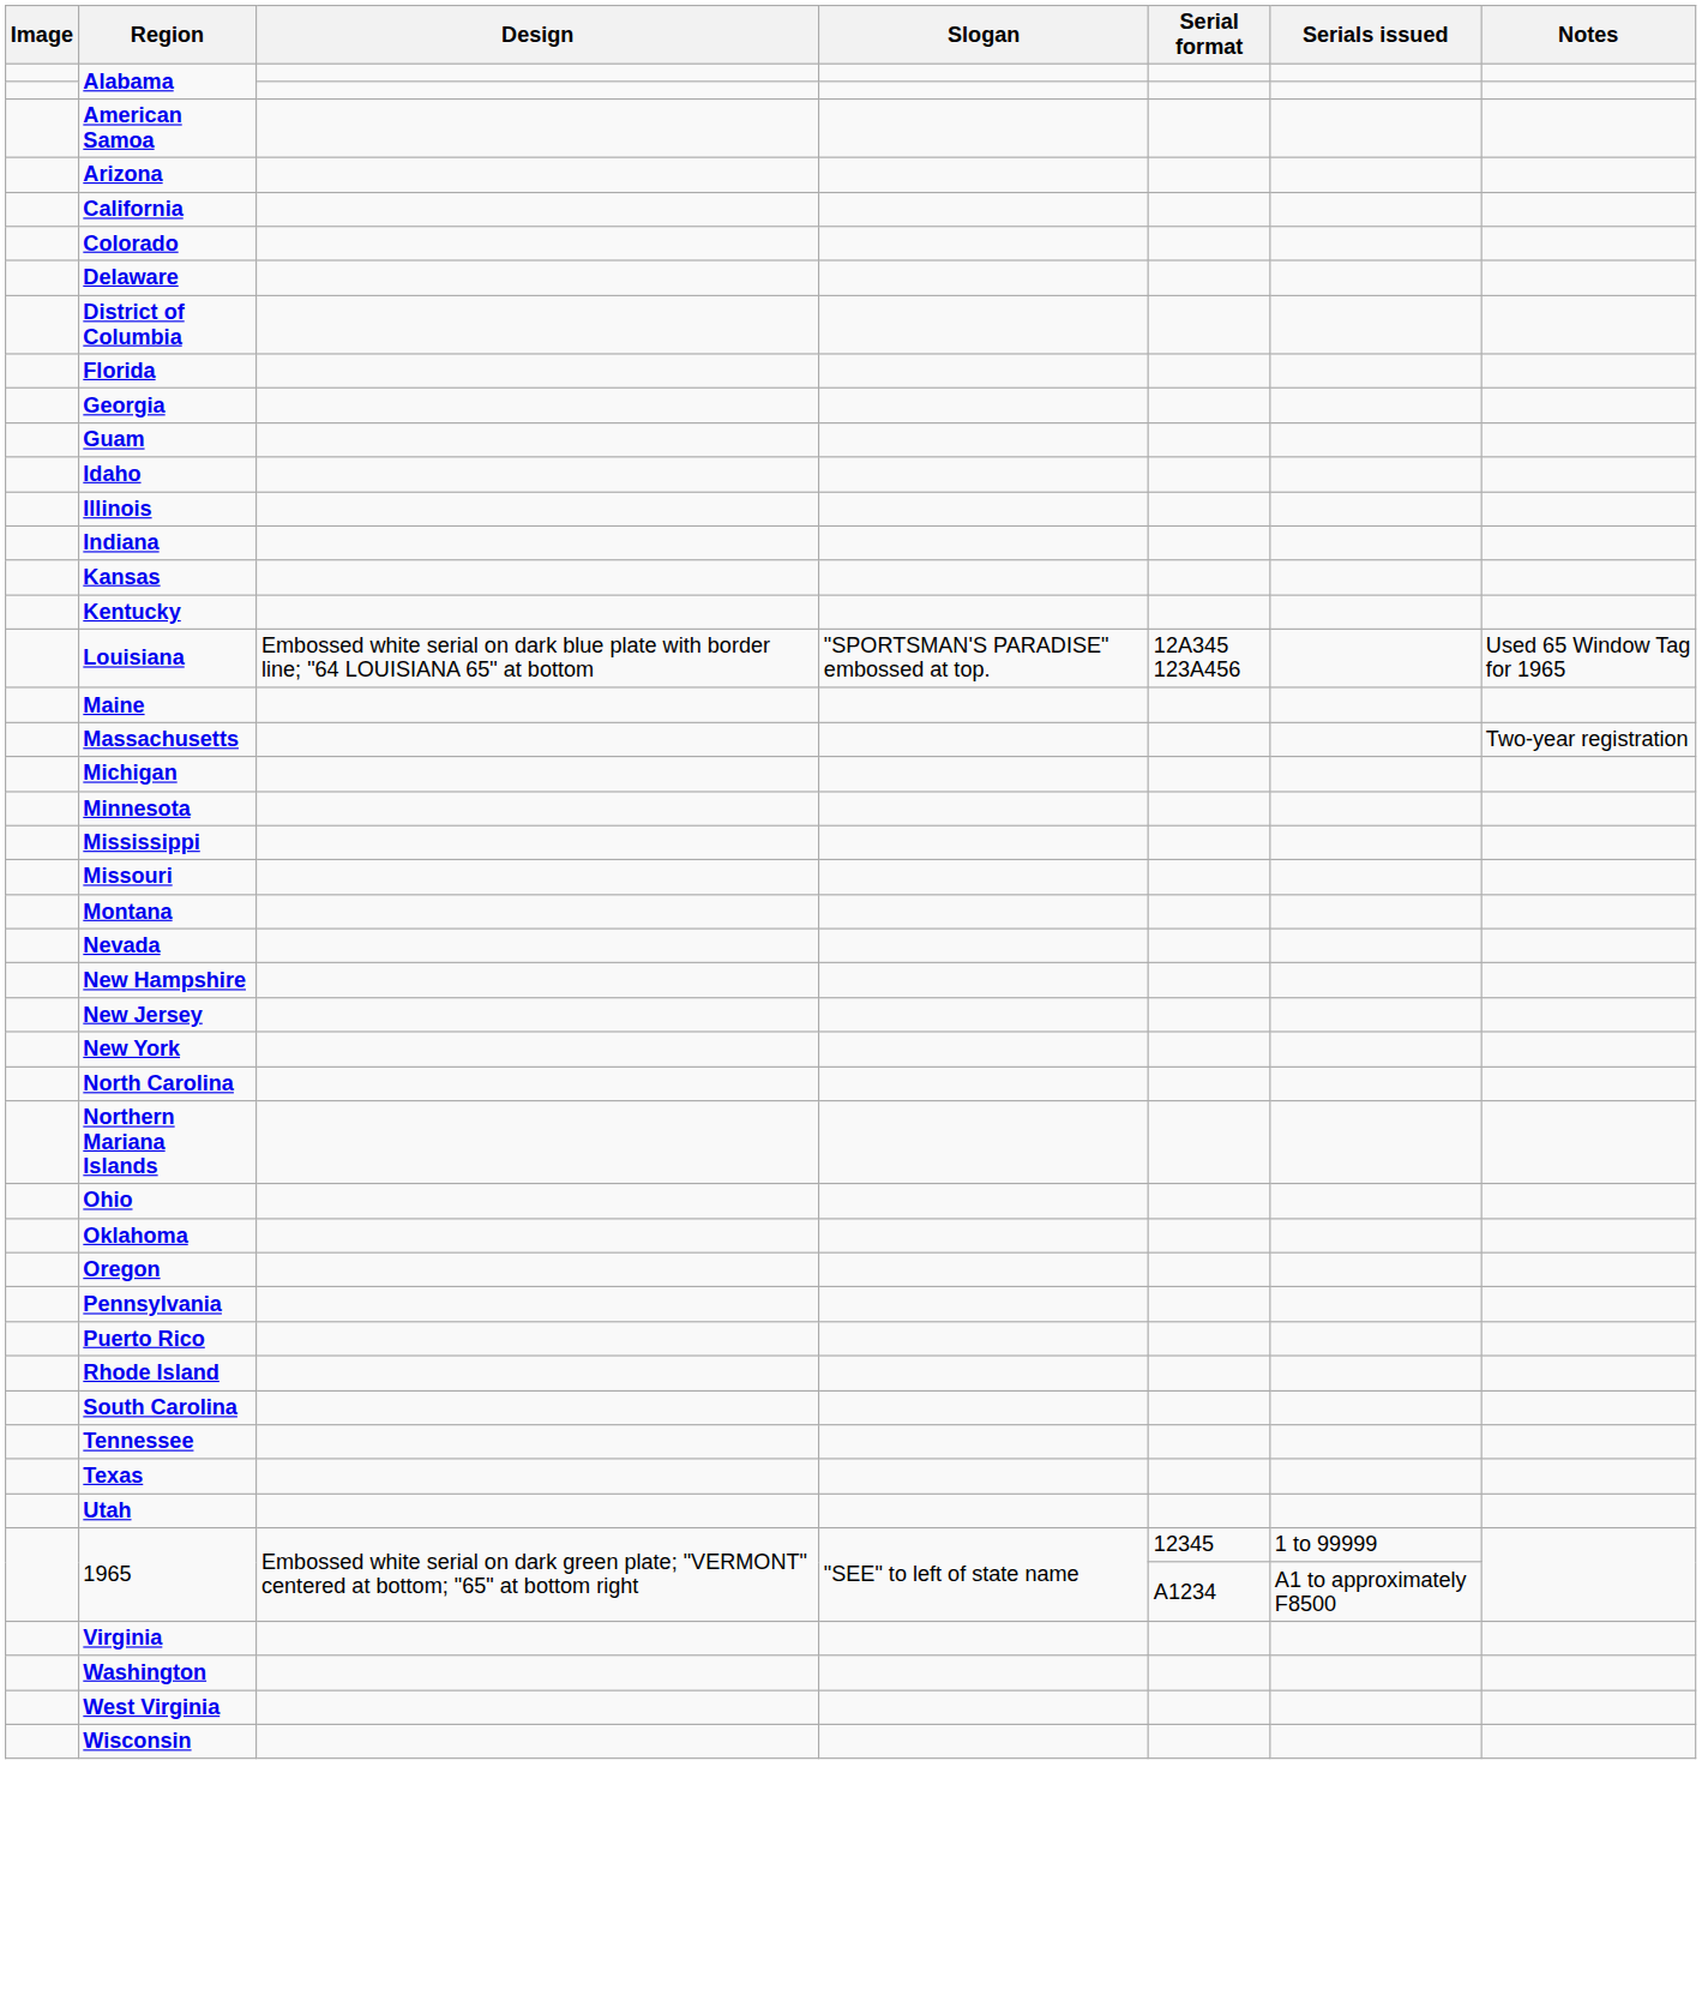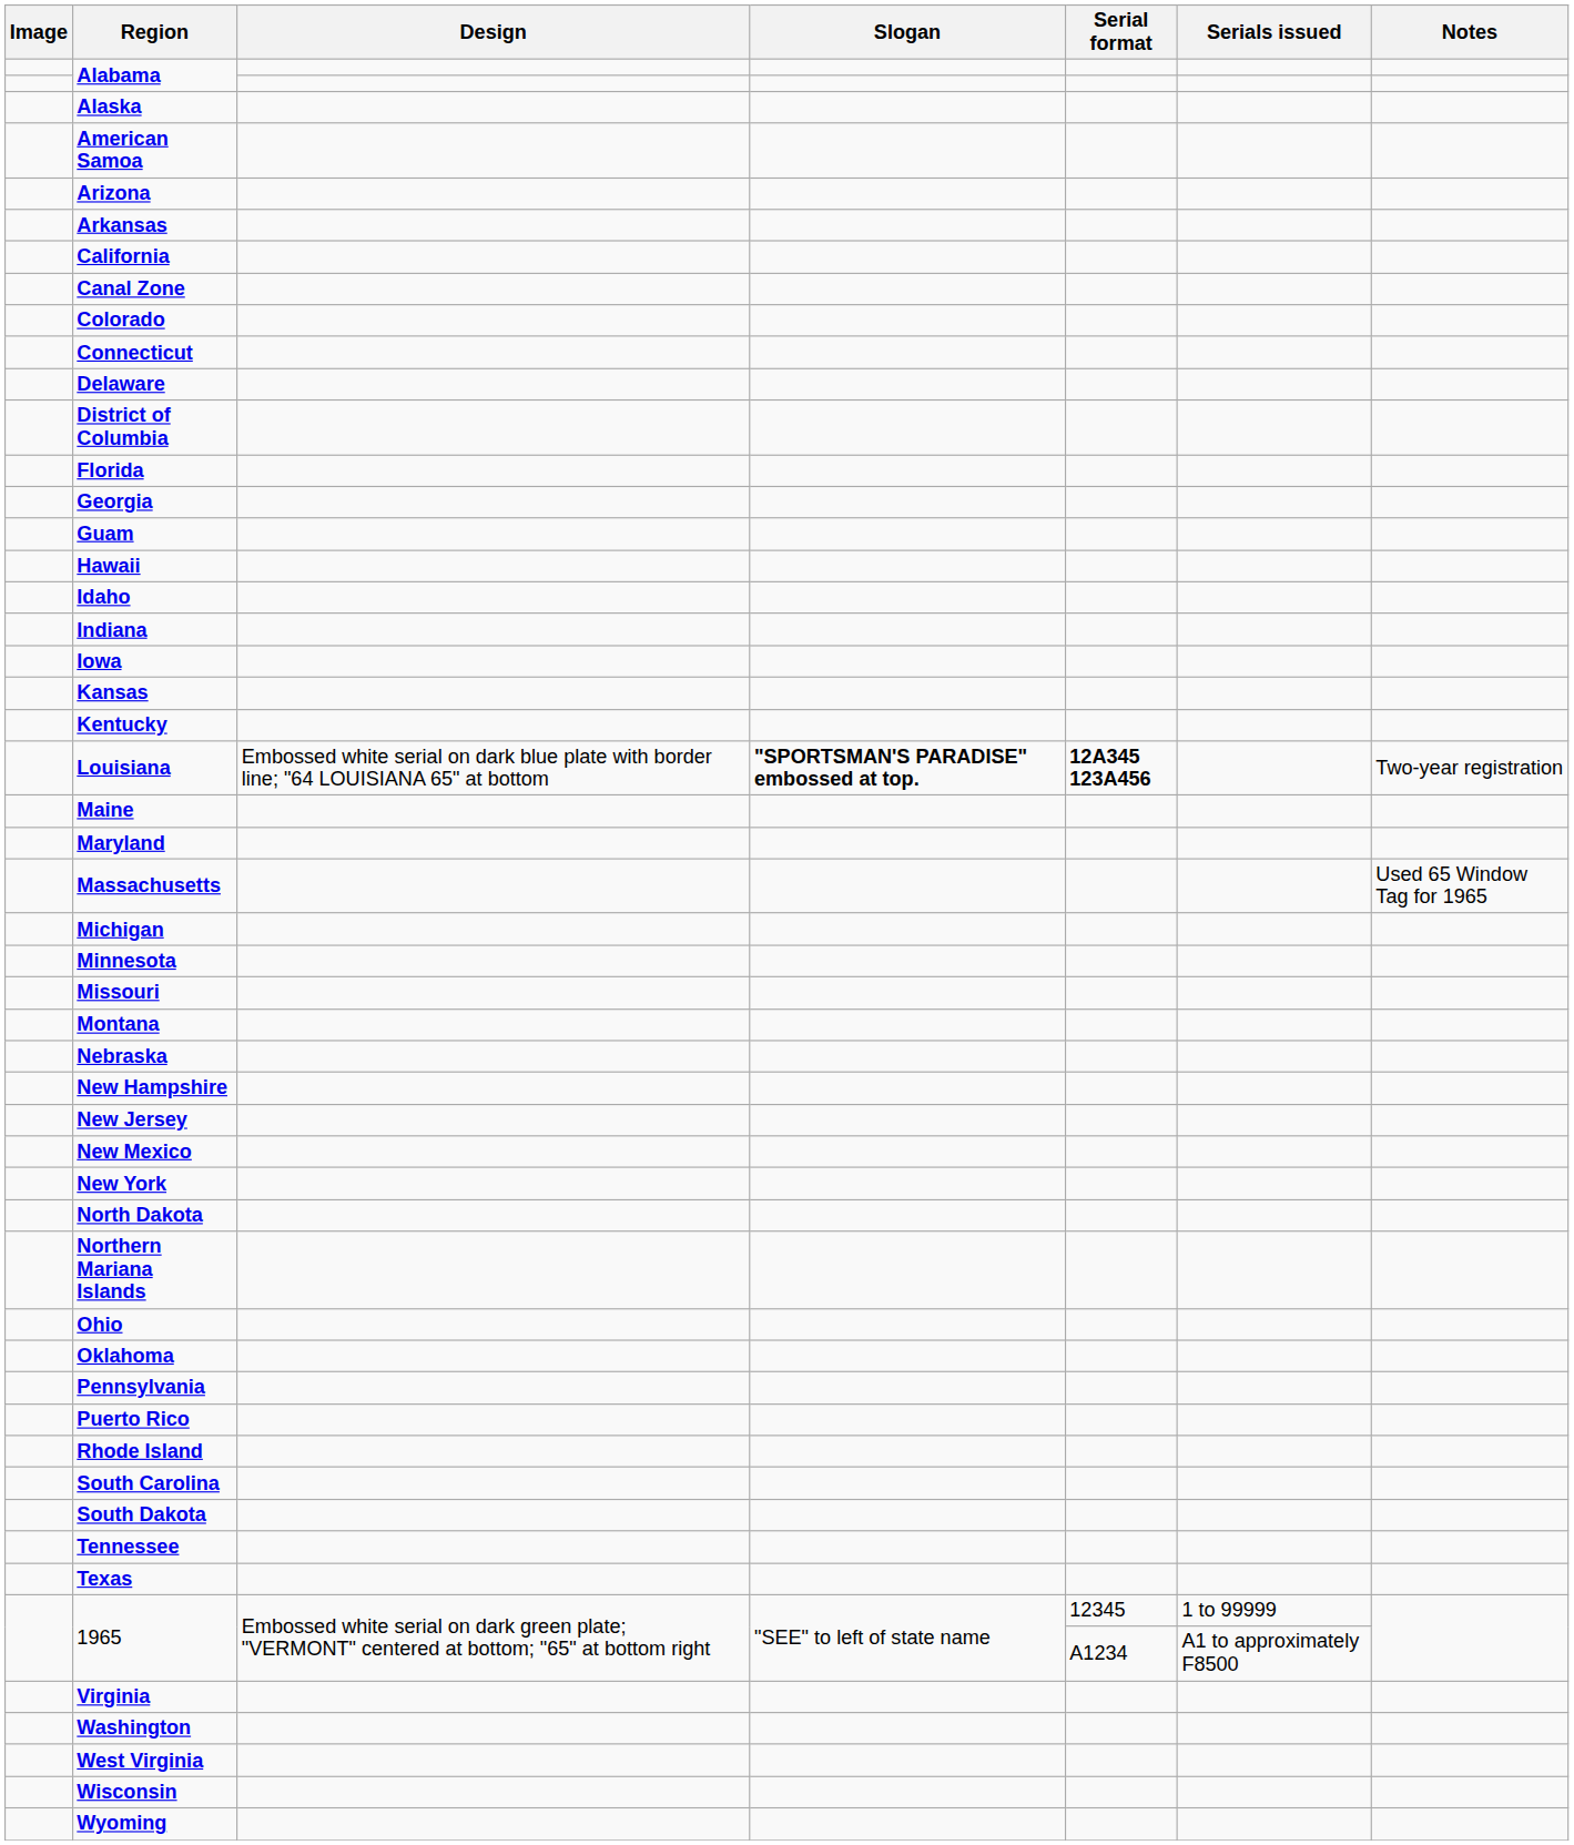+ row: Alaska
+ row: Arkansas
+ row: Canal Zone
+ row: Connecticut
+ row: Hawaii
- row: Illinois
+ row: Iowa
Louisiana | Slogan: normal -> bold
Louisiana | Serial format: normal -> bold
Louisiana | Notes: Used 65 Window Tag for 1965 -> Two-year registration
+ row: Maryland
Massachusetts | Notes: Two-year registration -> Used 65 Window Tag for 1965
- row: Mississippi
+ row: Nebraska
- row: Nevada
+ row: New Mexico
- row: North Carolina
+ row: North Dakota
- row: Oregon
+ row: South Dakota
- row: Utah
+ row: Wyoming
